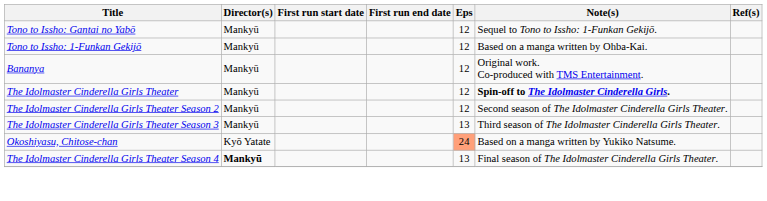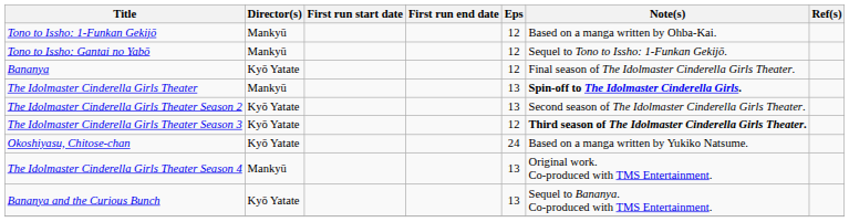rows swapped: Tono to Issho: 1-Funkan Gekijō <-> Tono to Issho: Gantai no Yabō
Bananya | Director(s): Mankyū -> Kyō Yatate
Bananya | Note(s): Original work. Co-produced with TMS Entertainment. -> Final season of The Idolmaster Cinderella Girls Theater.
The Idolmaster Cinderella Girls Theater | Eps: 12 -> 13
The Idolmaster Cinderella Girls Theater Season 2 | Director(s): Mankyū -> Kyō Yatate
The Idolmaster Cinderella Girls Theater Season 2 | Eps: 12 -> 13
The Idolmaster Cinderella Girls Theater Season 3 | Director(s): Mankyū -> Kyō Yatate
The Idolmaster Cinderella Girls Theater Season 3 | Eps: 13 -> 12
The Idolmaster Cinderella Girls Theater Season 3 | Note(s): normal -> bold
Okoshiyasu, Chitose-chan | Eps: lightsalmon background -> no background
The Idolmaster Cinderella Girls Theater Season 4 | Director(s): bold -> normal
The Idolmaster Cinderella Girls Theater Season 4 | Note(s): Final season of The Idolmaster Cinderella Girls Theater. -> Original work. Co-produced with TMS Entertainment.
+ row: Bananya and the Curious Bunch | Kyō Yatate | 13 | Sequel to Bananya. Co-produced with TMS Entertainment.
